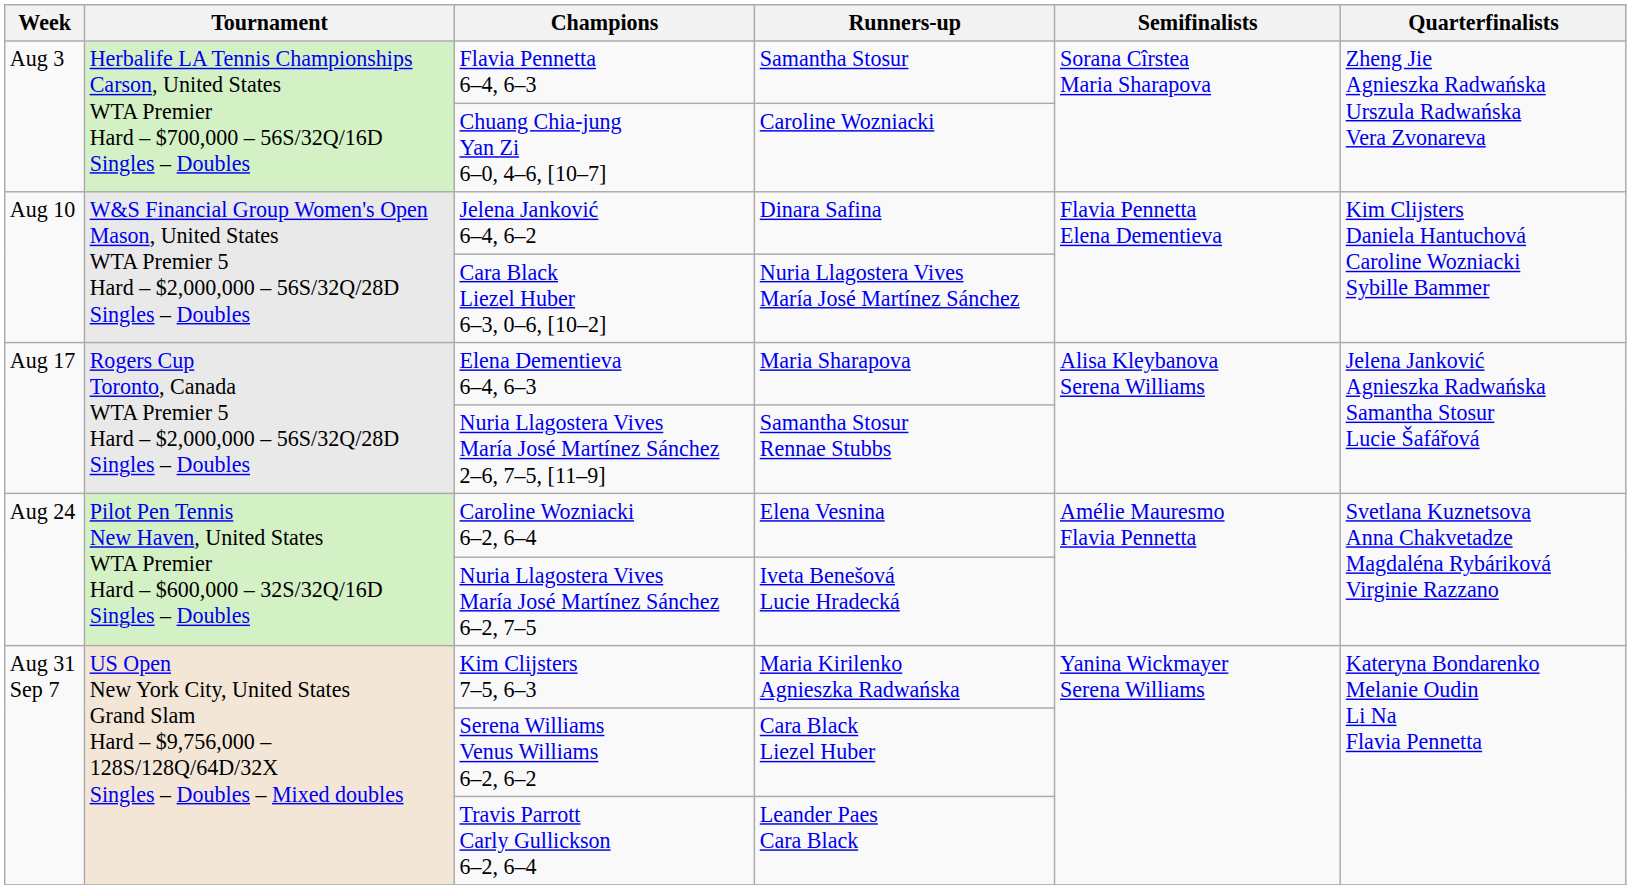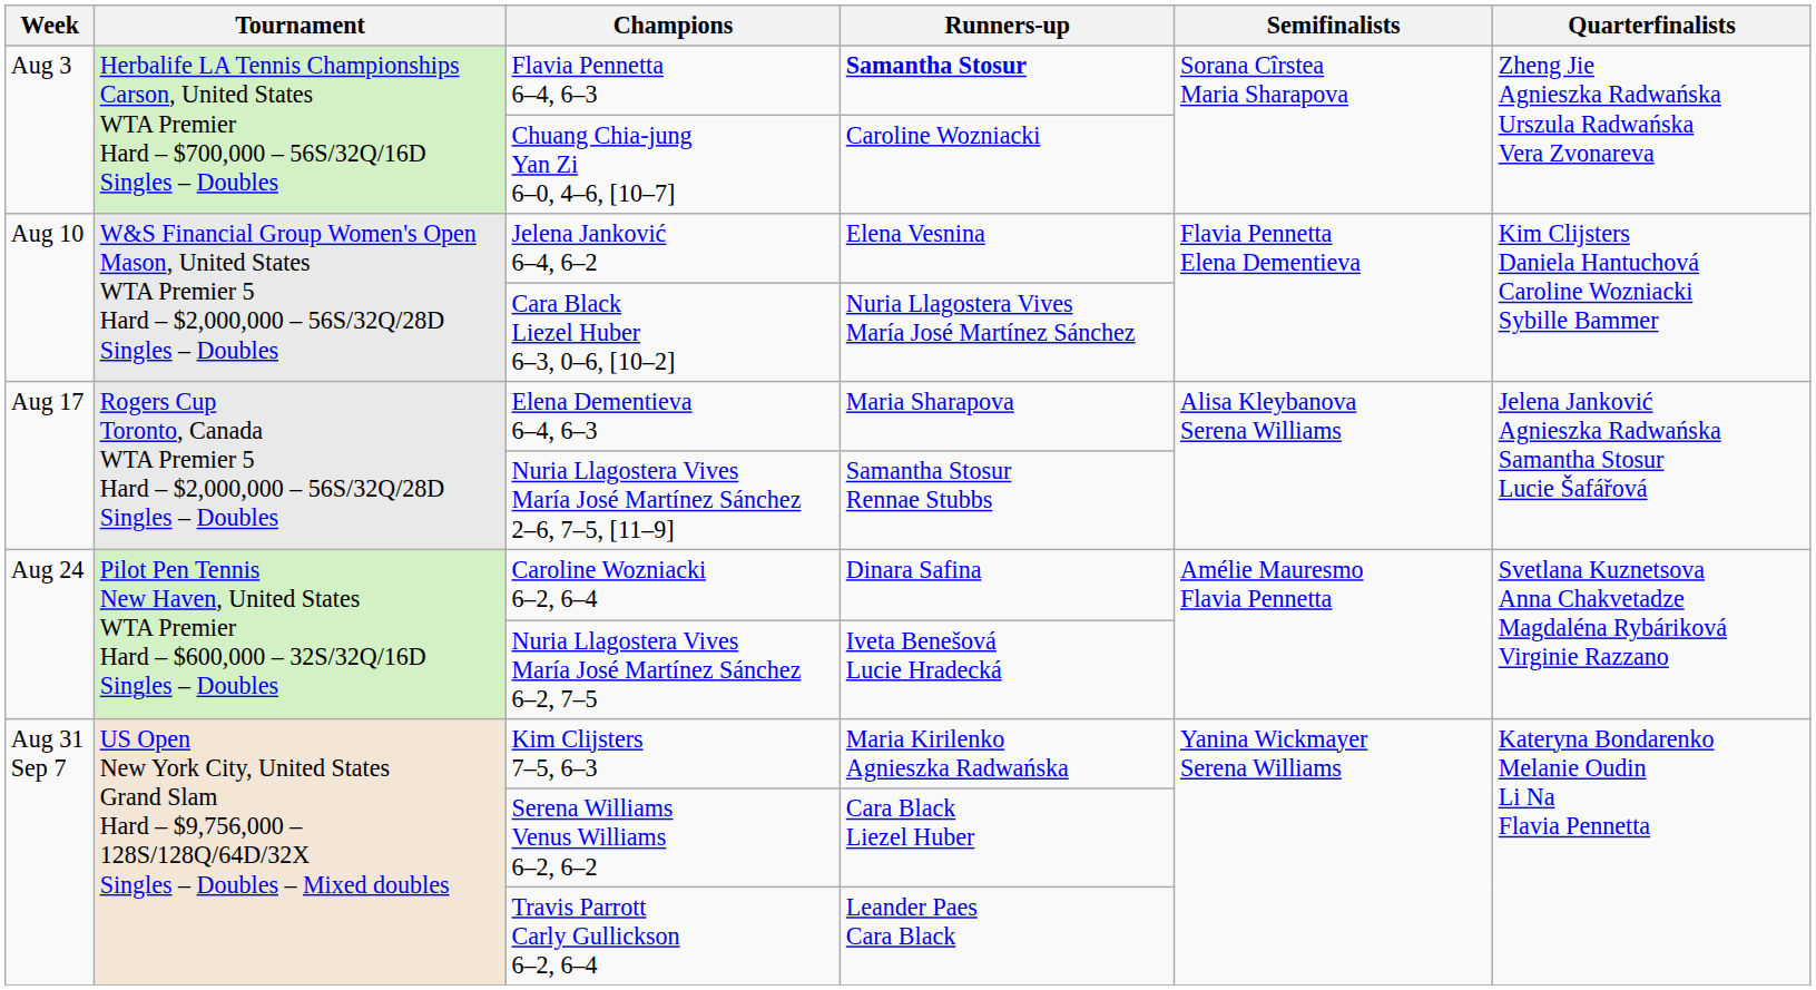Flavia Pennetta 6–4, 6–3 | Runners-up: normal -> bold
Jelena Janković 6–4, 6–2 | Runners-up: Dinara Safina -> Elena Vesnina
Caroline Wozniacki 6–2, 6–4 | Runners-up: Elena Vesnina -> Dinara Safina
